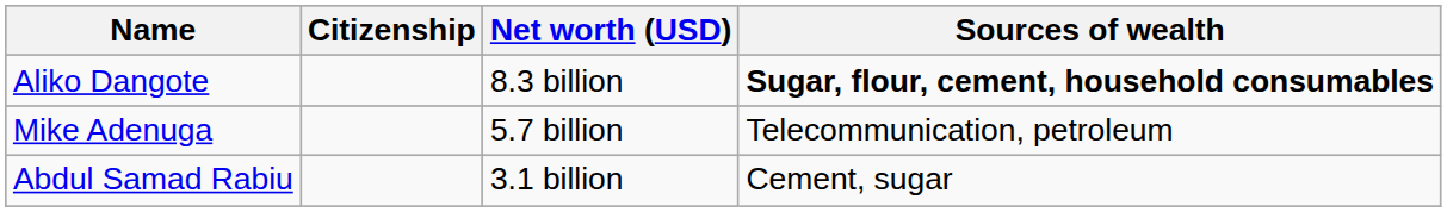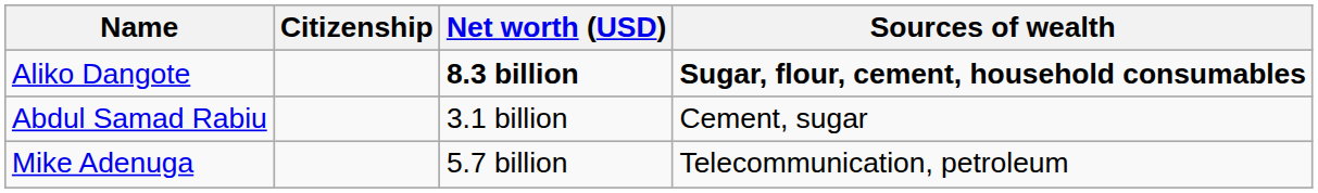Aliko Dangote | Net worth (USD): normal -> bold
rows swapped: Mike Adenuga <-> Abdul Samad Rabiu
